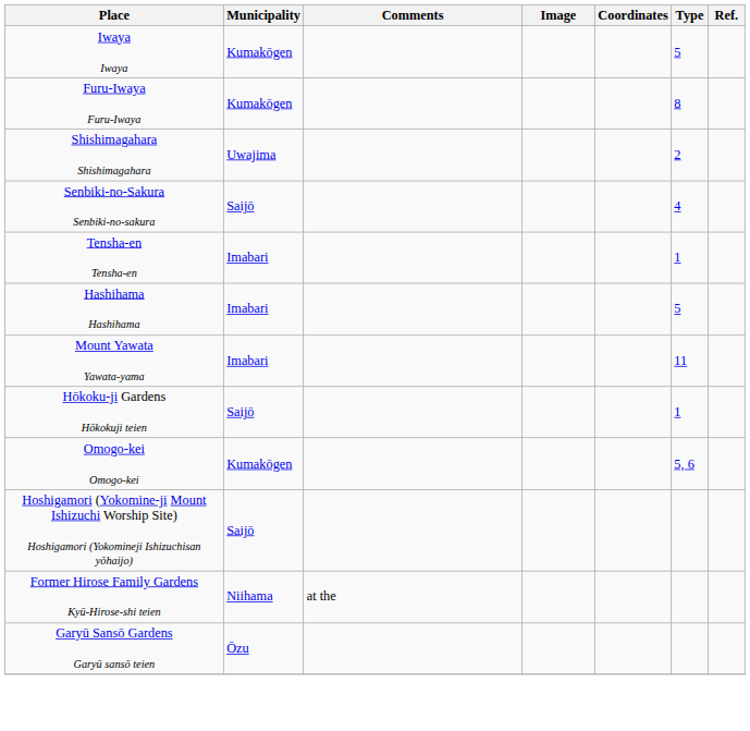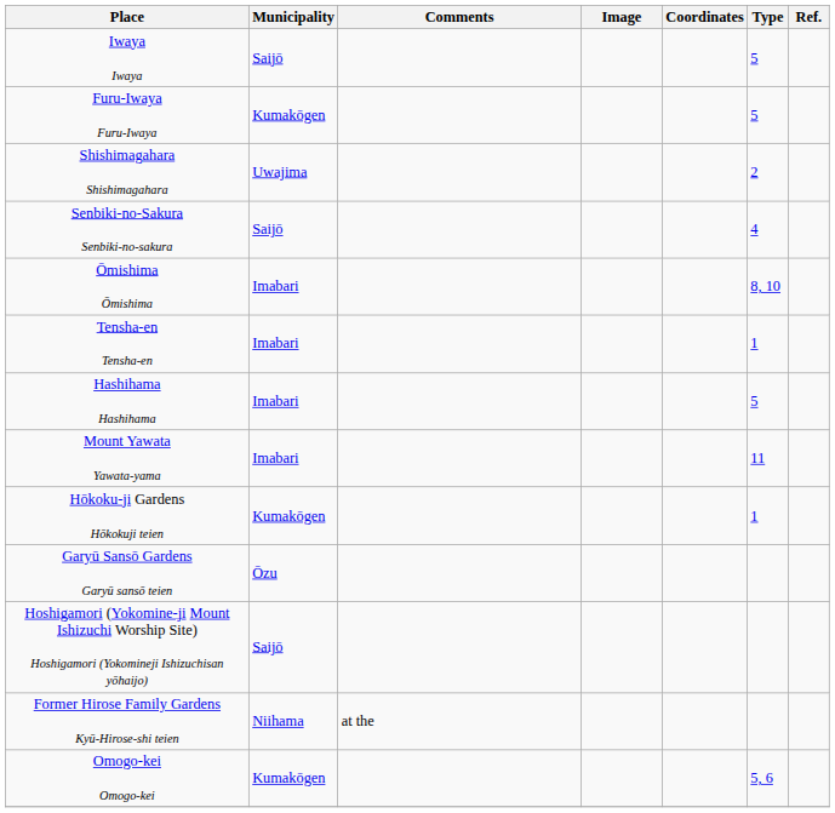Iwaya Iwaya | Municipality: Kumakōgen -> Saijō
Furu-Iwaya Furu-Iwaya | Type: 8 -> 5
+ row: Ōmishima Ōmishima | Imabari | 8, 10
Hōkoku-ji Gardens Hōkokuji teien | Municipality: Saijō -> Kumakōgen
rows swapped: Omogo-kei Omogo-kei <-> Garyū Sansō Gardens Garyū sansō teien
